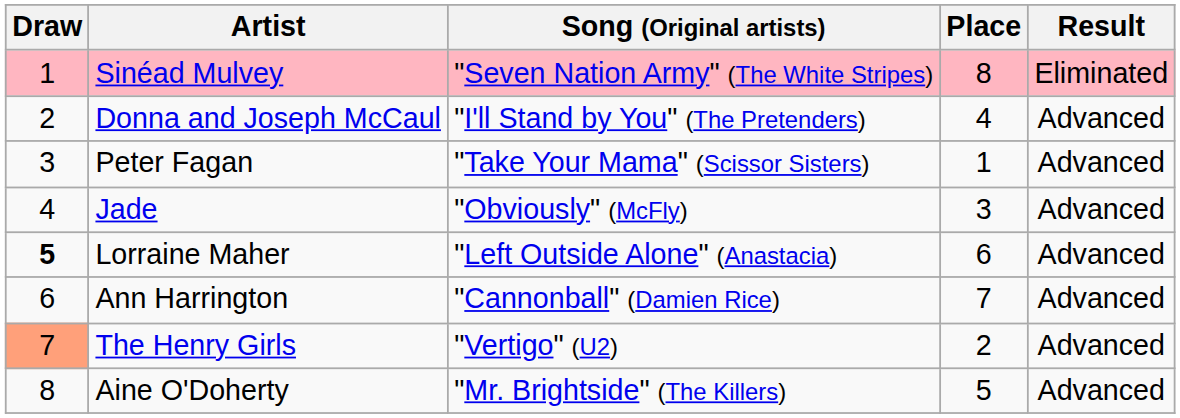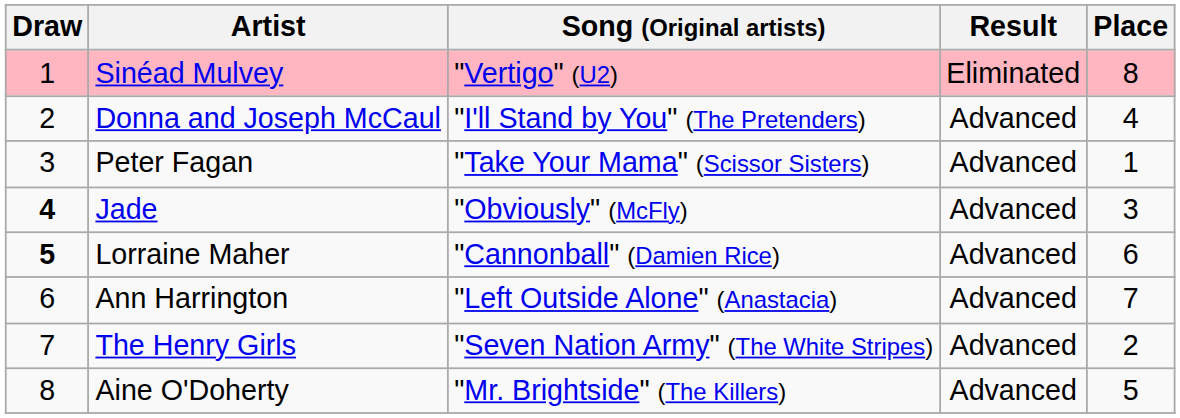columns swapped: Place <-> Result
Sinéad Mulvey | Song (Original artists): "Seven Nation Army" (The White Stripes) -> "Vertigo" (U2)
Jade | Draw: normal -> bold
Lorraine Maher | Song (Original artists): "Left Outside Alone" (Anastacia) -> "Cannonball" (Damien Rice)
Ann Harrington | Song (Original artists): "Cannonball" (Damien Rice) -> "Left Outside Alone" (Anastacia)
The Henry Girls | Draw: lightsalmon background -> no background
The Henry Girls | Song (Original artists): "Vertigo" (U2) -> "Seven Nation Army" (The White Stripes)
